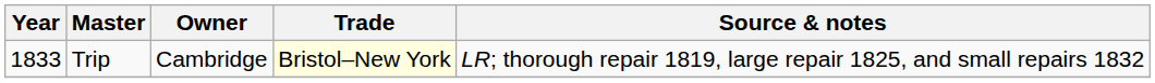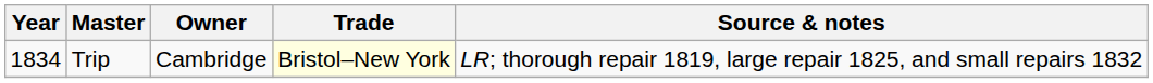Trip | Year: 1833 -> 1834
